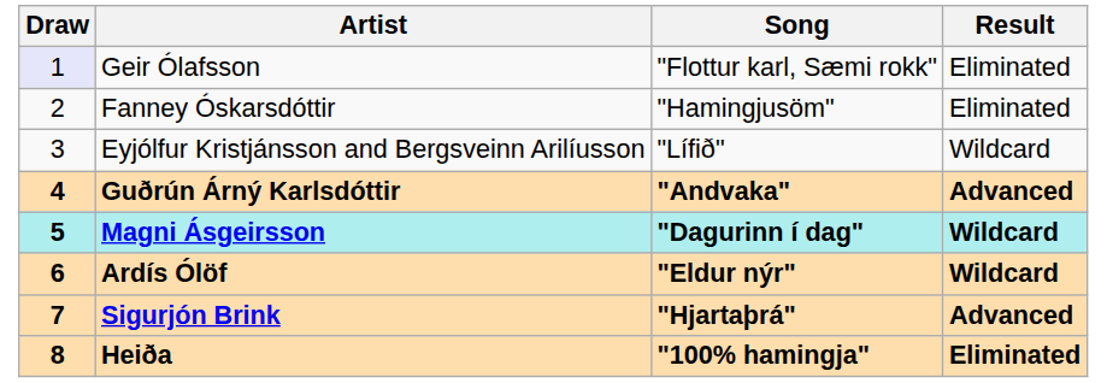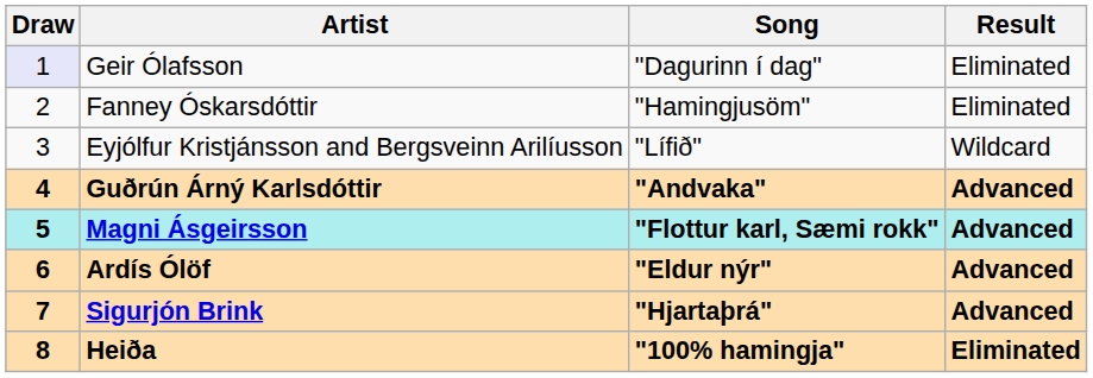Geir Ólafsson | Song: "Flottur karl, Sæmi rokk" -> "Dagurinn í dag"
Magni Ásgeirsson | Song: "Dagurinn í dag" -> "Flottur karl, Sæmi rokk"
Magni Ásgeirsson | Result: Wildcard -> Advanced
Ardís Ólöf | Result: Wildcard -> Advanced
